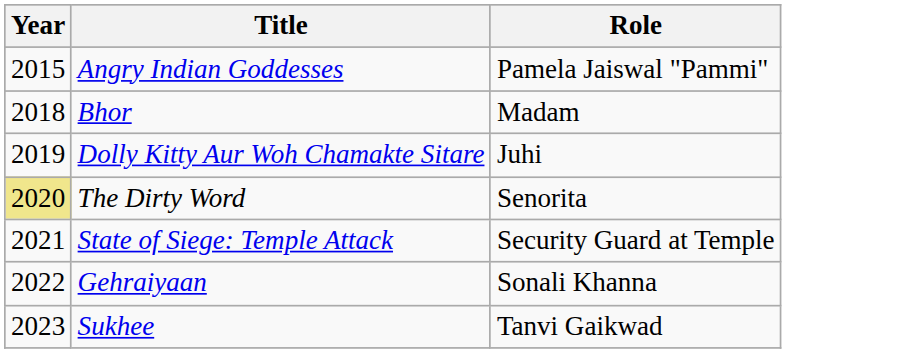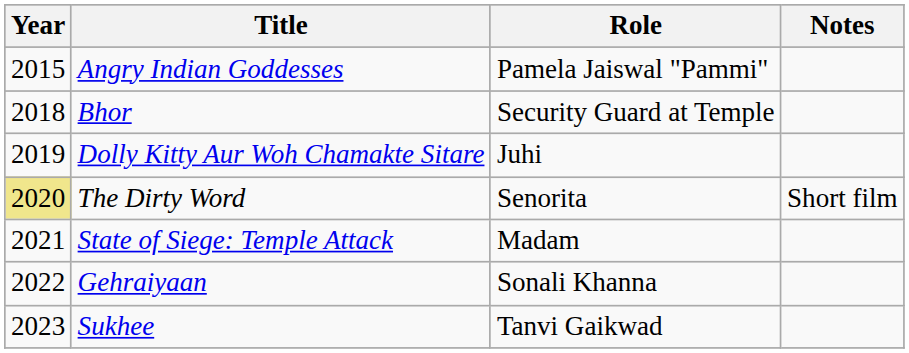+ column: Notes | Short film
Bhor | Role: Madam -> Security Guard at Temple
State of Siege: Temple Attack | Role: Security Guard at Temple -> Madam
